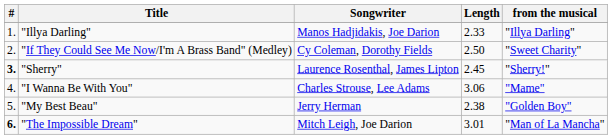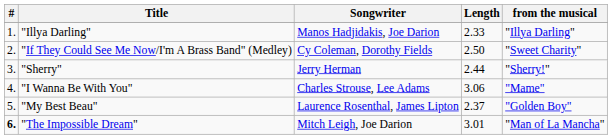"Sherry" | #: bold -> normal
"Sherry" | Songwriter: Laurence Rosenthal, James Lipton -> Jerry Herman
"Sherry" | Length: 2.45 -> 2.44
"My Best Beau" | Songwriter: Jerry Herman -> Laurence Rosenthal, James Lipton
"My Best Beau" | Length: 2.38 -> 2.37
